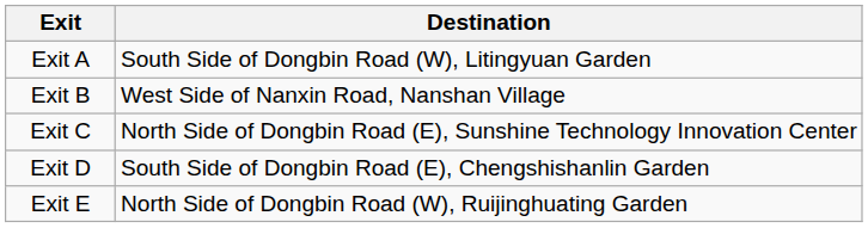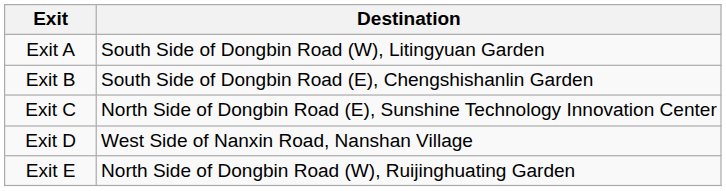Exit B | Destination: West Side of Nanxin Road, Nanshan Village -> South Side of Dongbin Road (E), Chengshishanlin Garden
Exit D | Destination: South Side of Dongbin Road (E), Chengshishanlin Garden -> West Side of Nanxin Road, Nanshan Village
